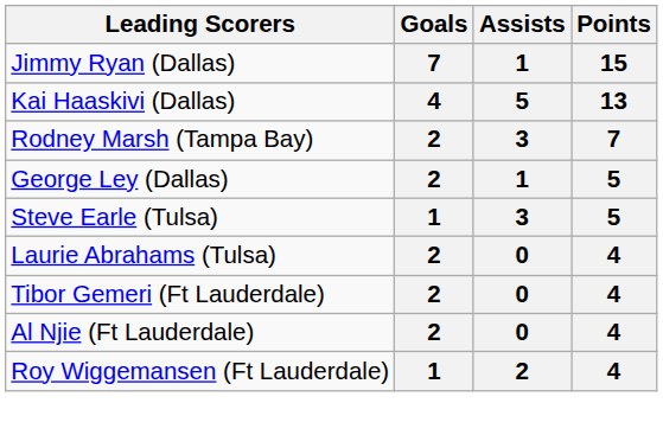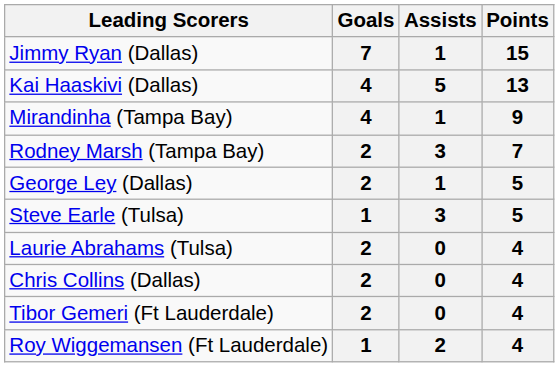+ row: Mirandinha (Tampa Bay) | 4 | 1 | 9
+ row: Chris Collins (Dallas) | 2 | 0 | 4
- row: Al Njie (Ft Lauderdale) | 2 | 0 | 4
